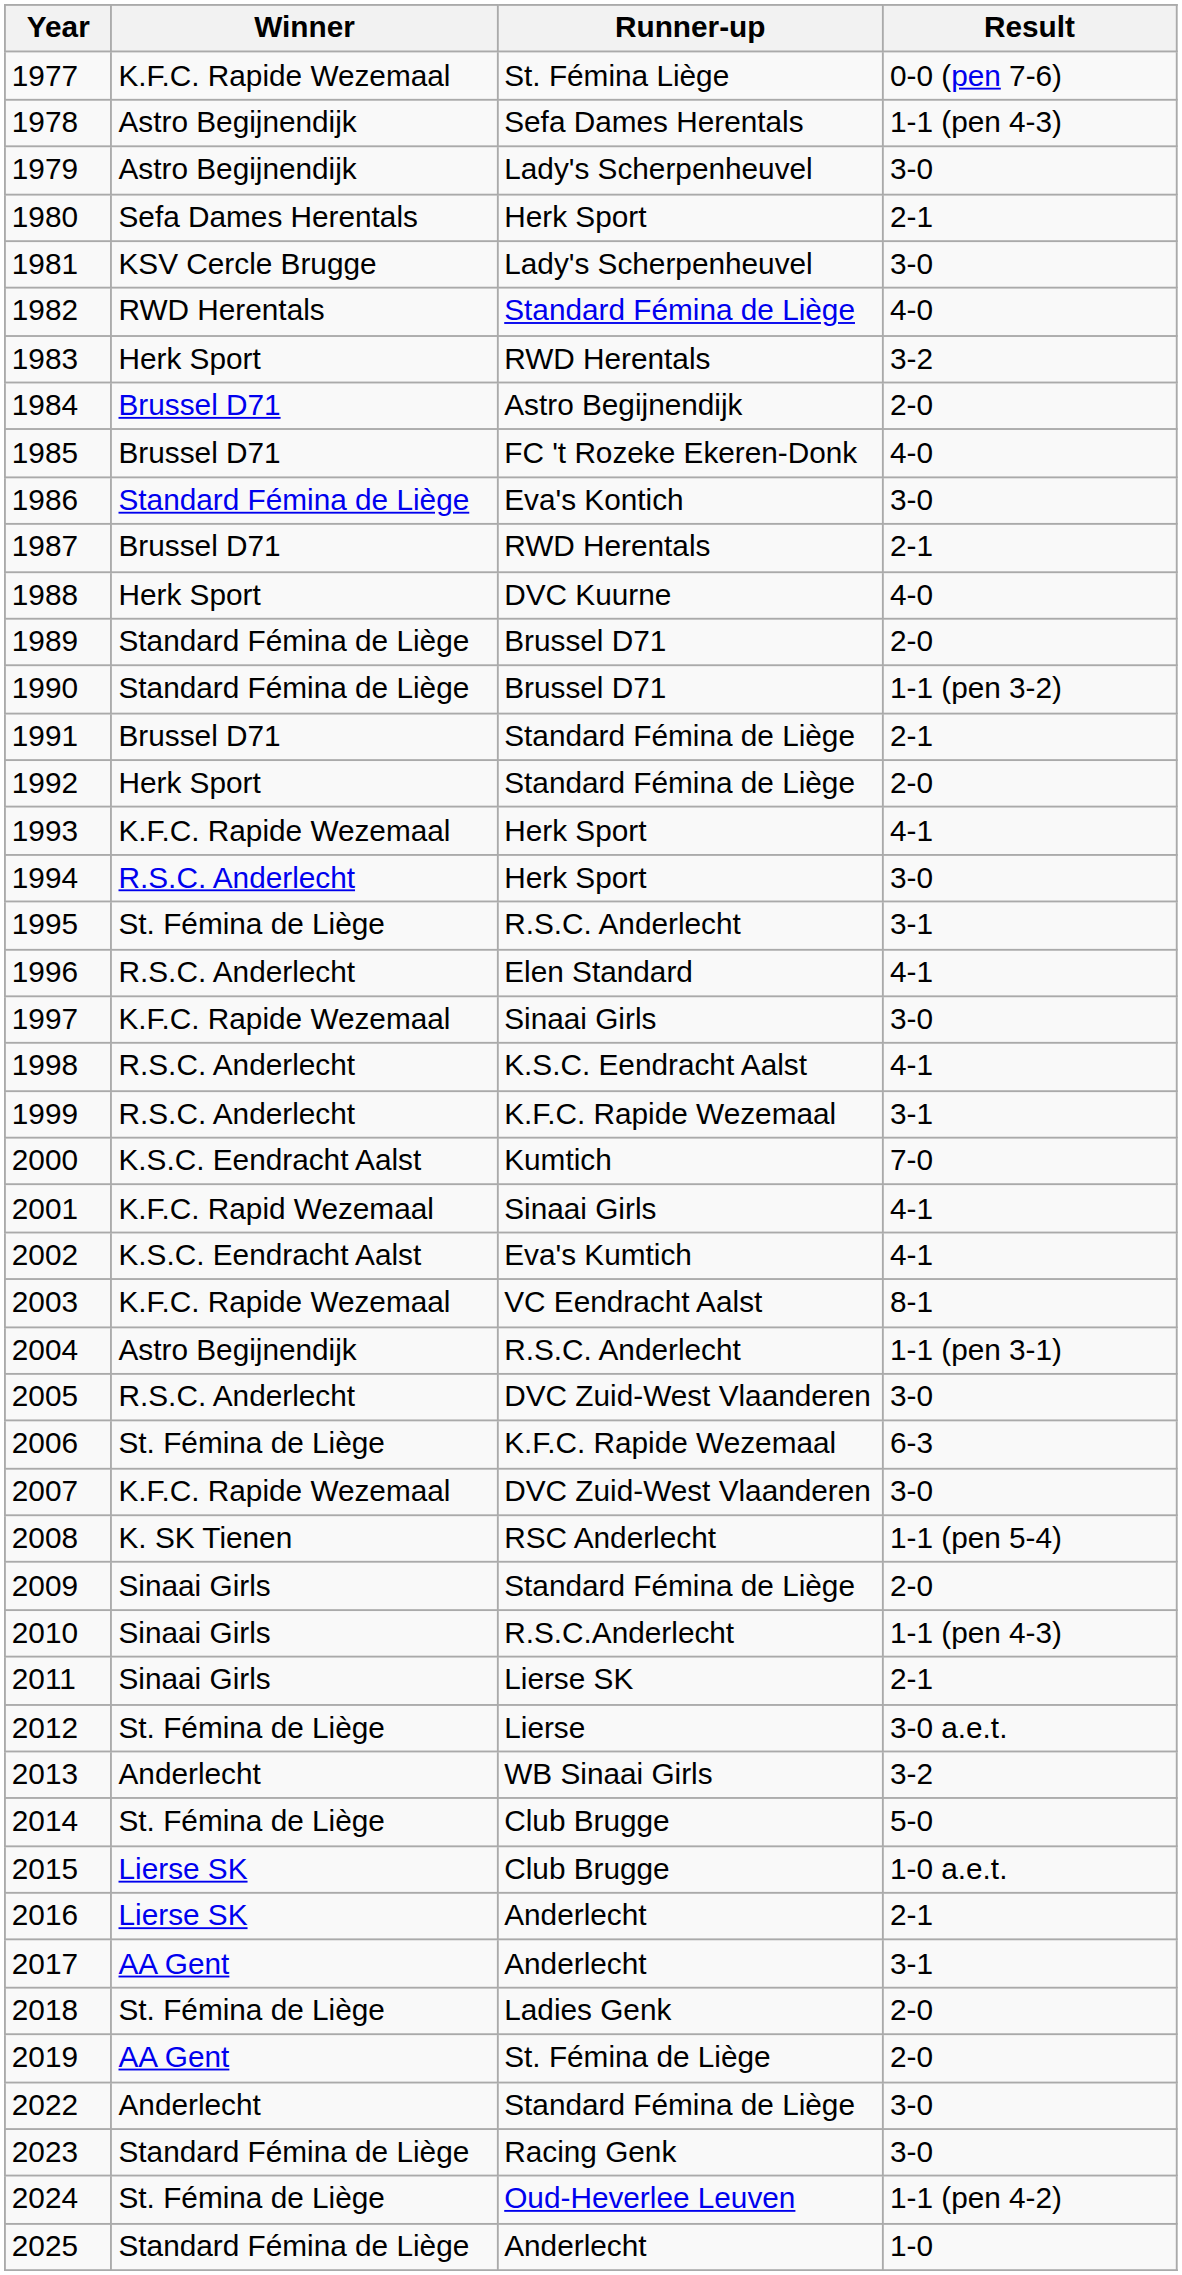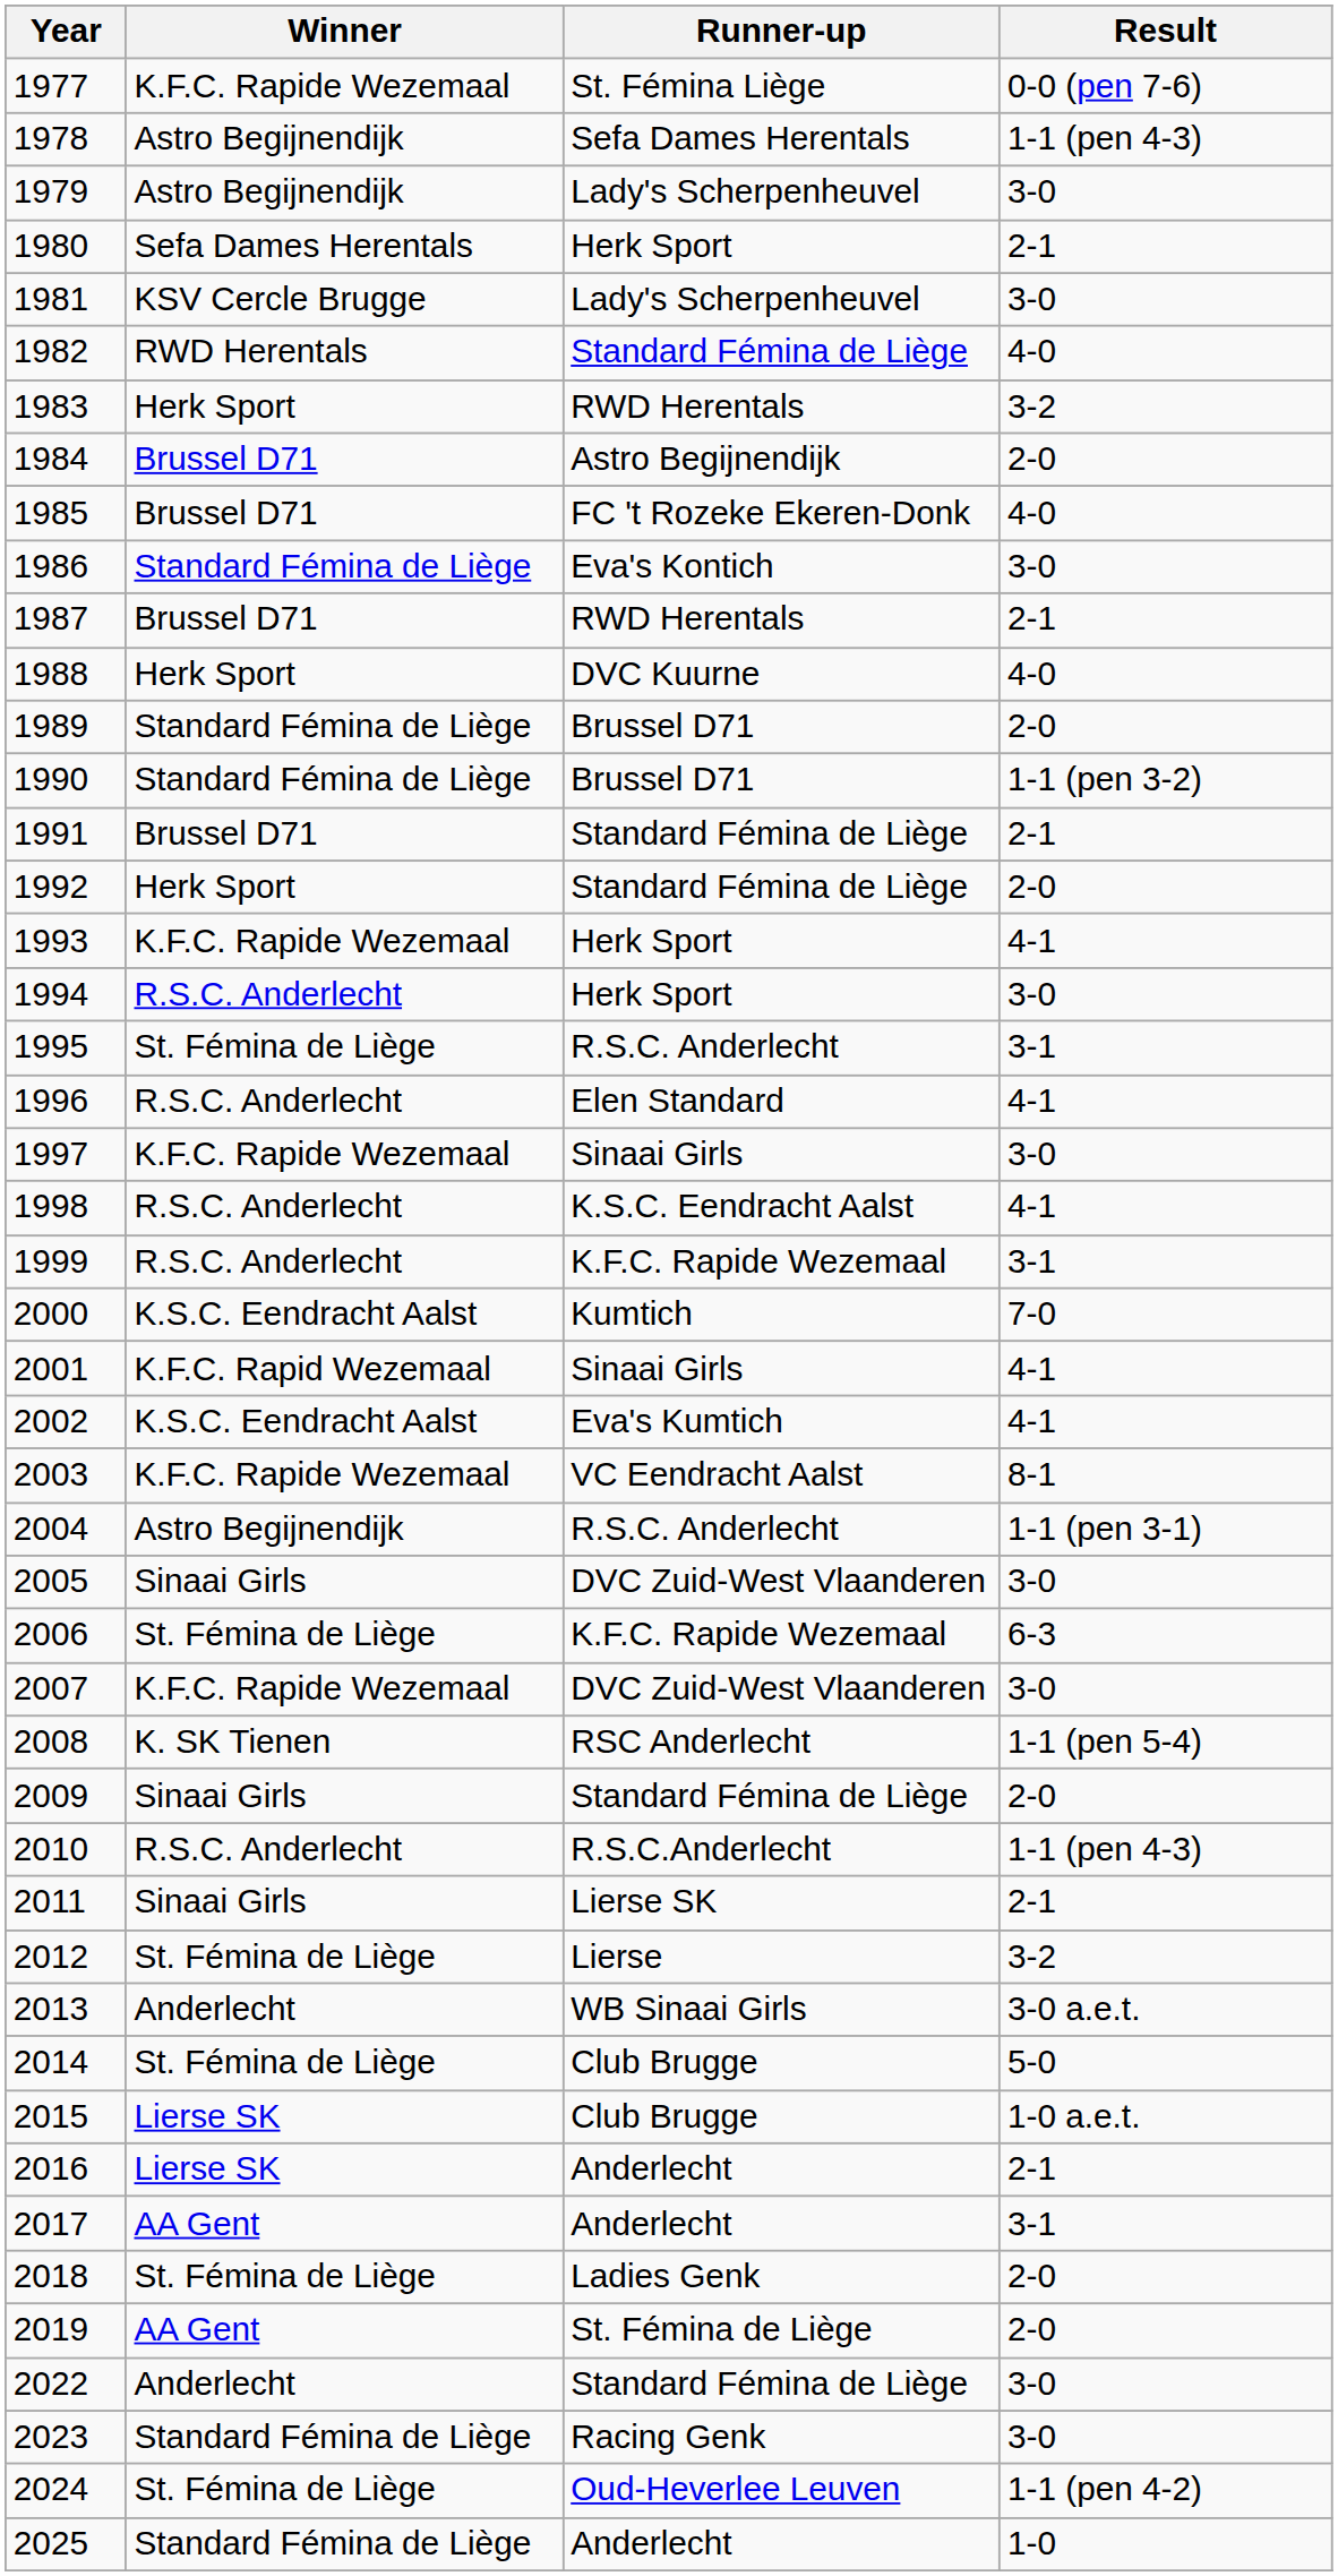2005 | Winner: R.S.C. Anderlecht -> Sinaai Girls
2010 | Winner: Sinaai Girls -> R.S.C. Anderlecht
2012 | Result: 3-0 a.e.t. -> 3-2
2013 | Result: 3-2 -> 3-0 a.e.t.
